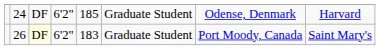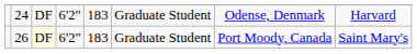24 | column 5: 185 -> 183
